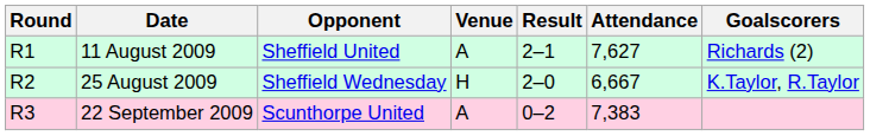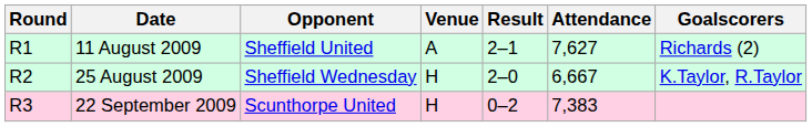22 September 2009 | Venue: A -> H
